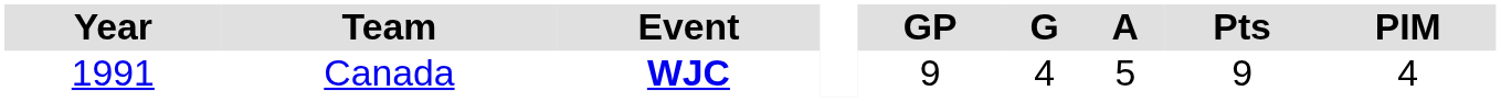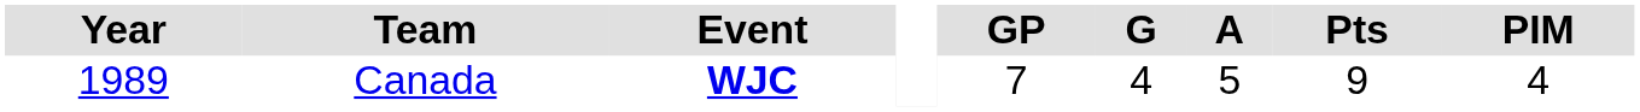Canada | Year: 1991 -> 1989
Canada | GP: 9 -> 7
